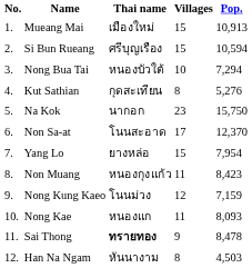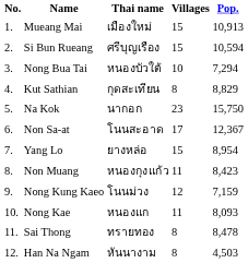Kut Sathian | Pop.: 5,276 -> 8,829
Non Sa-at | Pop.: 12,370 -> 12,367
Yang Lo | Pop.: 7,954 -> 8,954
Sai Thong | Thai name: bold -> normal
Sai Thong | Villages: 9 -> 8
